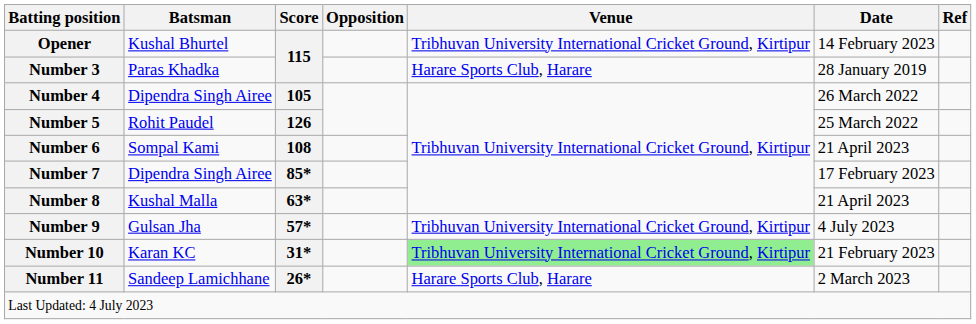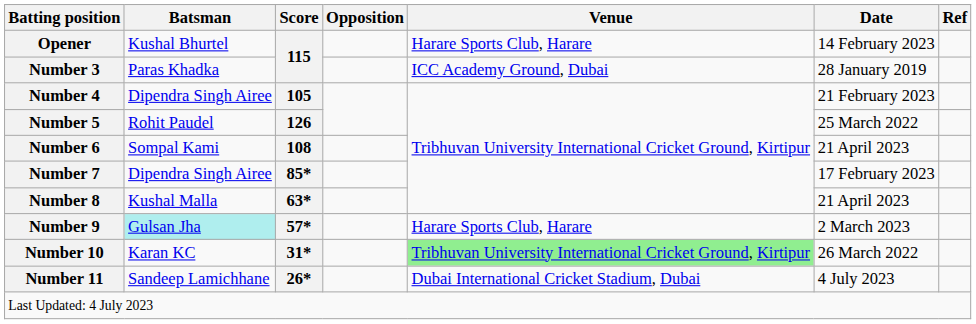Opener | Venue: Tribhuvan University International Cricket Ground, Kirtipur -> Harare Sports Club, Harare
Number 3 | Venue: Harare Sports Club, Harare -> ICC Academy Ground, Dubai
Number 4 | Date: 26 March 2022 -> 21 February 2023
Number 9 | Batsman: no background -> paleturquoise background
Number 9 | Venue: Tribhuvan University International Cricket Ground, Kirtipur -> Harare Sports Club, Harare
Number 9 | Date: 4 July 2023 -> 2 March 2023
Number 10 | Date: 21 February 2023 -> 26 March 2022
Number 11 | Venue: Harare Sports Club, Harare -> Dubai International Cricket Stadium, Dubai
Number 11 | Date: 2 March 2023 -> 4 July 2023
